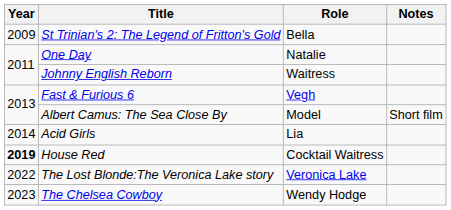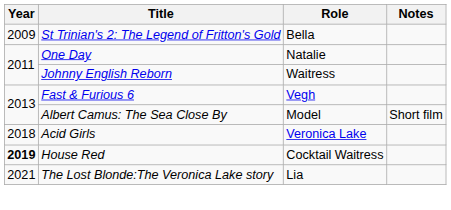Acid Girls | Year: 2014 -> 2018
Acid Girls | Role: Lia -> Veronica Lake
The Lost Blonde:The Veronica Lake story | Year: 2022 -> 2021
The Lost Blonde:The Veronica Lake story | Role: Veronica Lake -> Lia
- row: 2023 | The Chelsea Cowboy | Wendy Hodge
